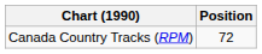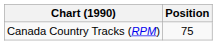Canada Country Tracks (RPM) | Position: 72 -> 75
